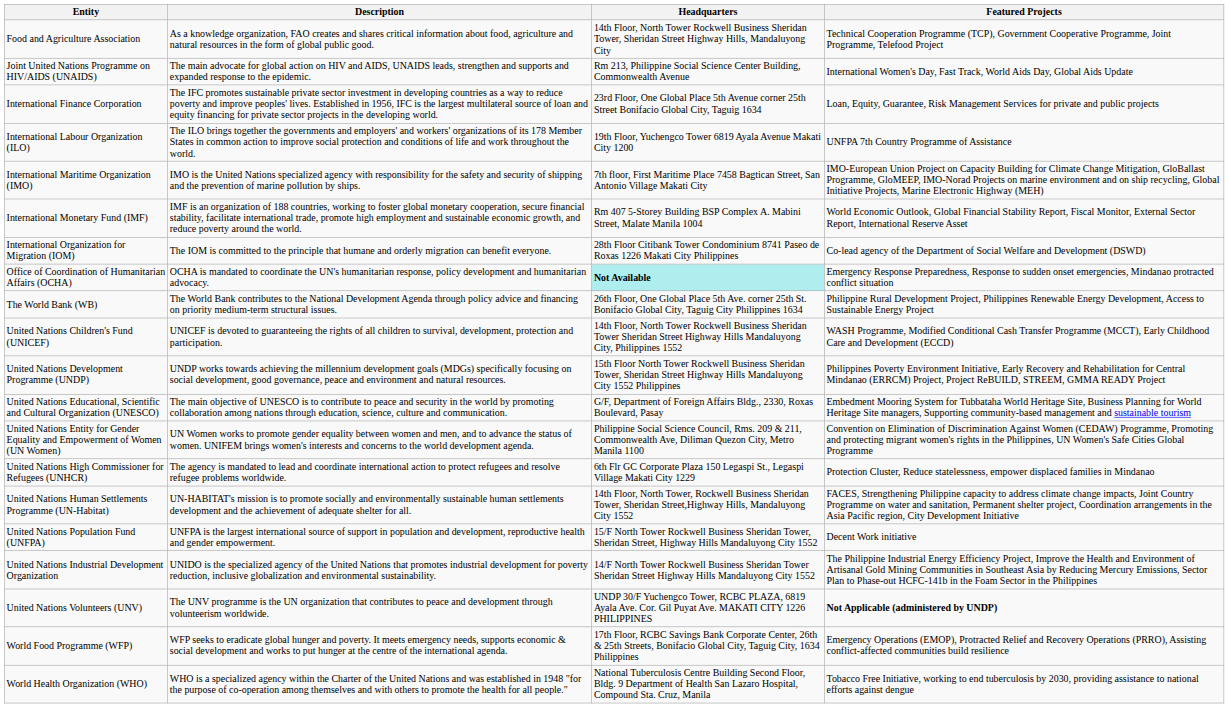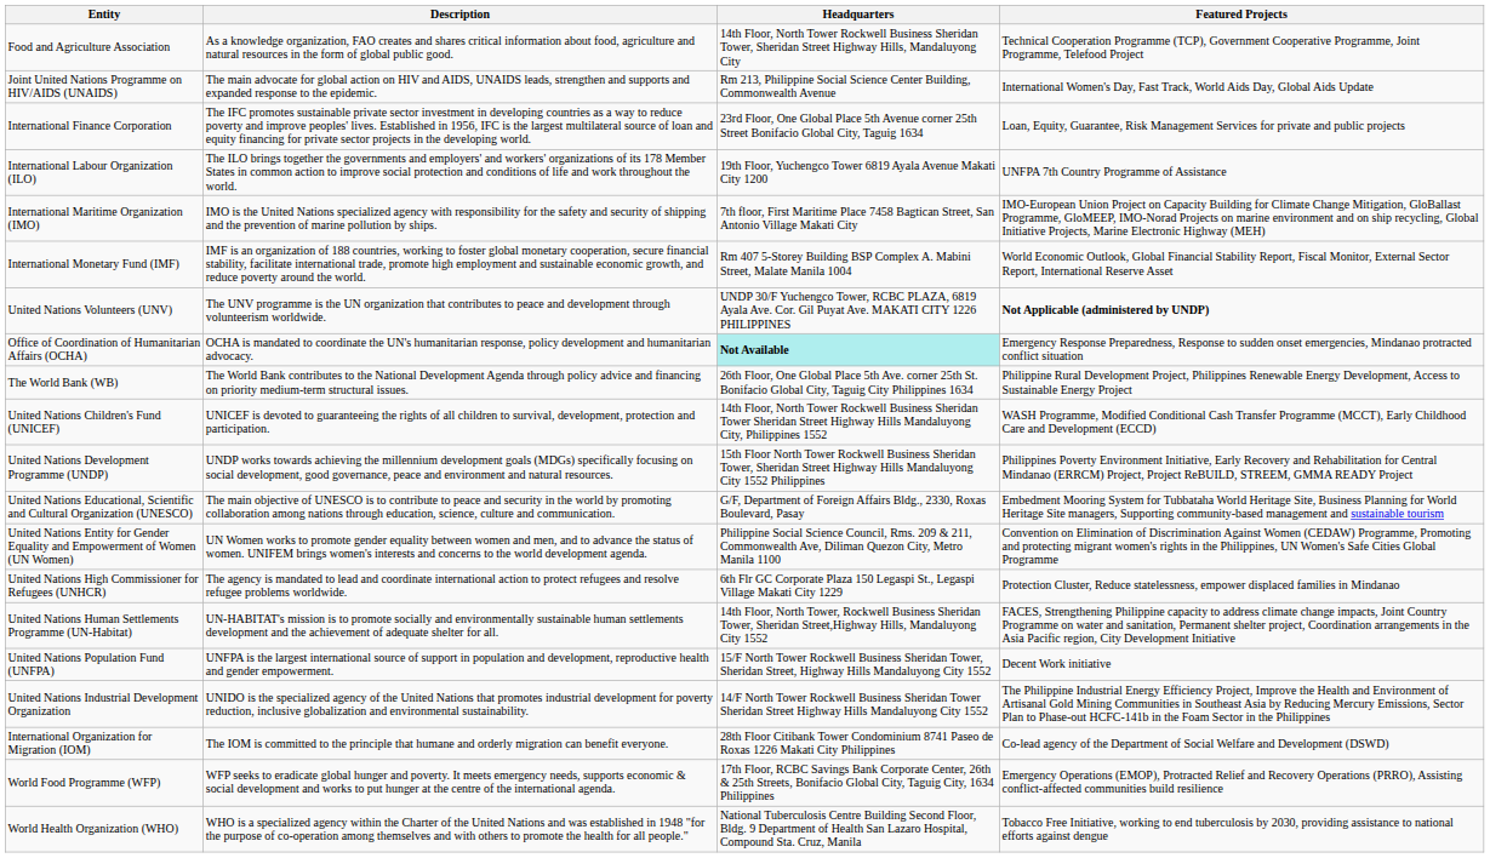rows swapped: International Organization for Migration (IOM) <-> United Nations Volunteers (UNV)
